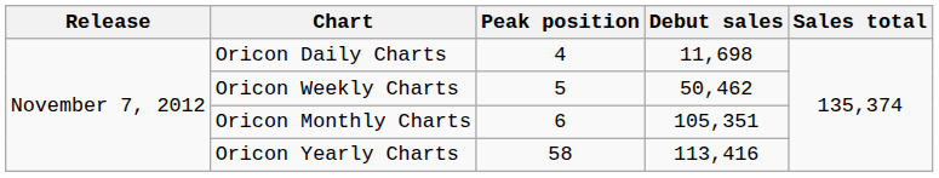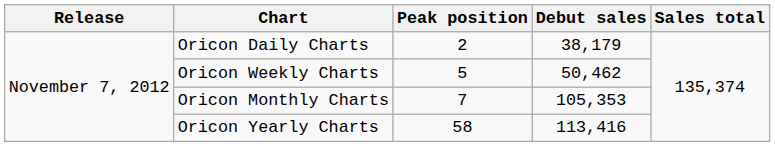Oricon Daily Charts | Peak position: 4 -> 2
Oricon Daily Charts | Debut sales: 11,698 -> 38,179
Oricon Monthly Charts | Peak position: 6 -> 7
Oricon Monthly Charts | Debut sales: 105,351 -> 105,353
